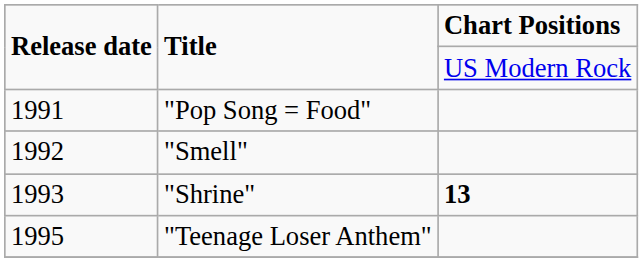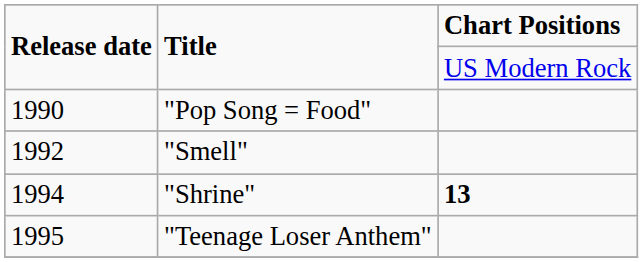"Pop Song = Food" | Release date: 1991 -> 1990
"Shrine" | Release date: 1993 -> 1994
